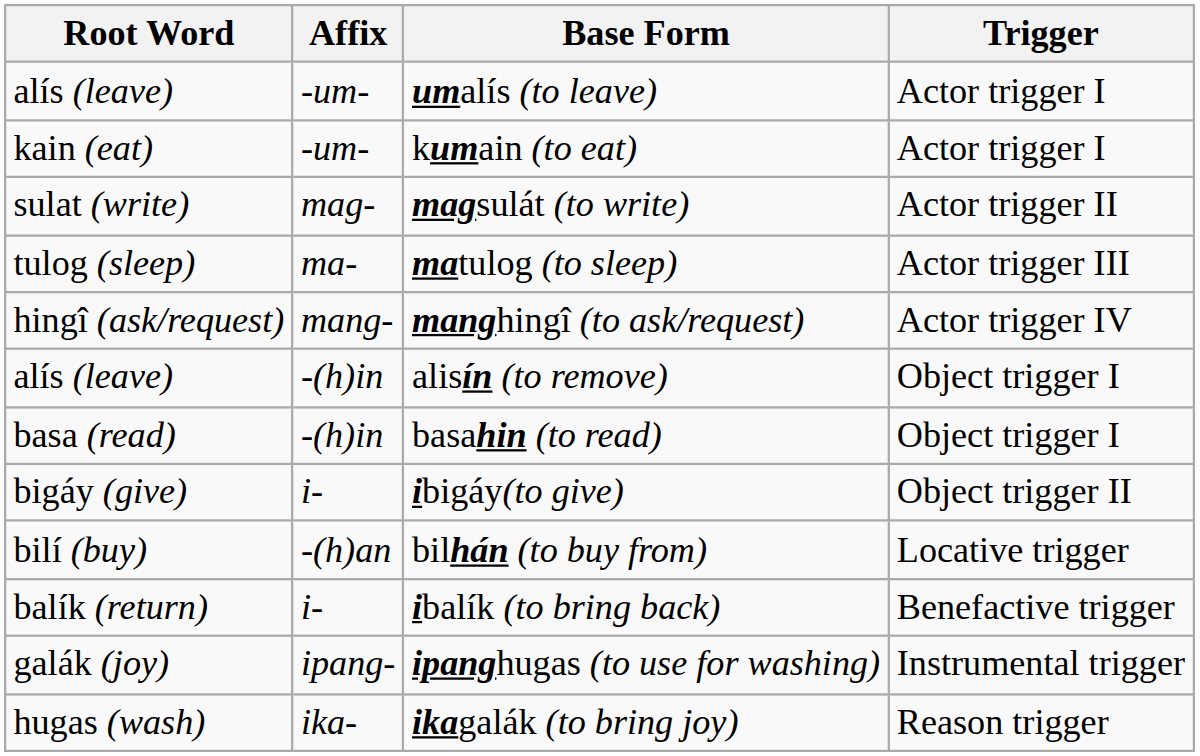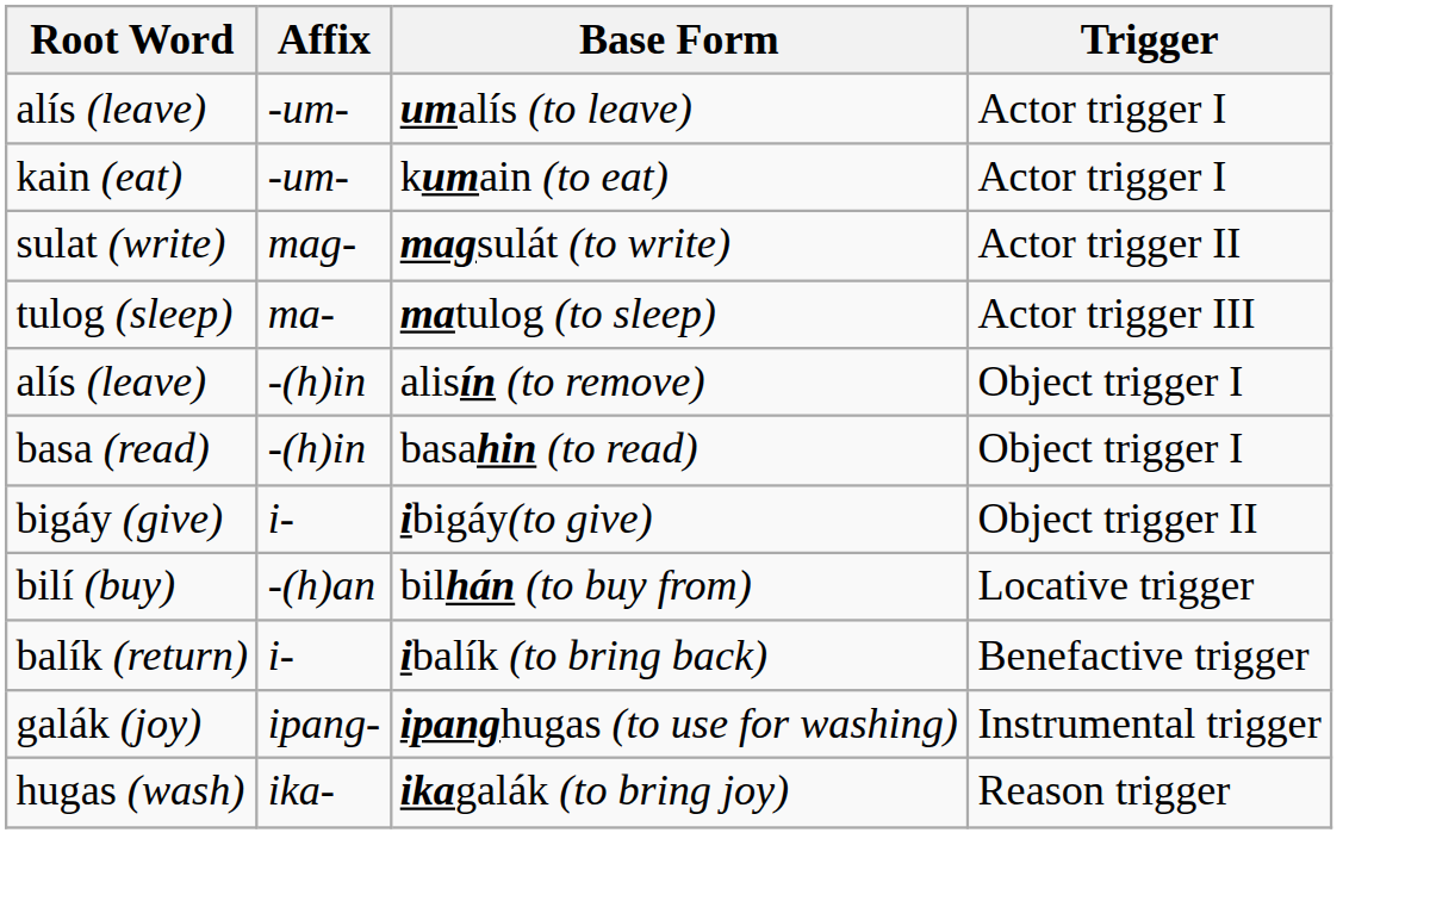- row: hingî (ask/request) | mang- | manghingî (to ask/request) | Actor trigger IV
